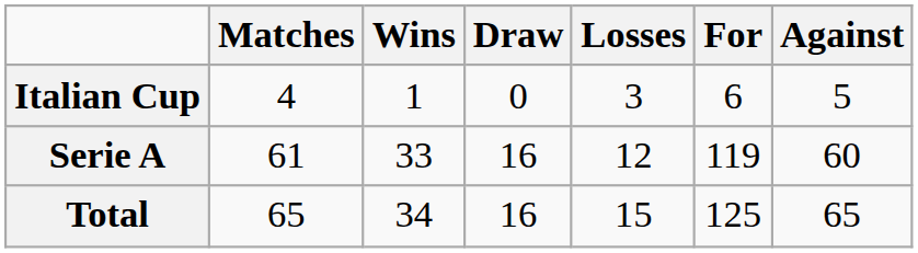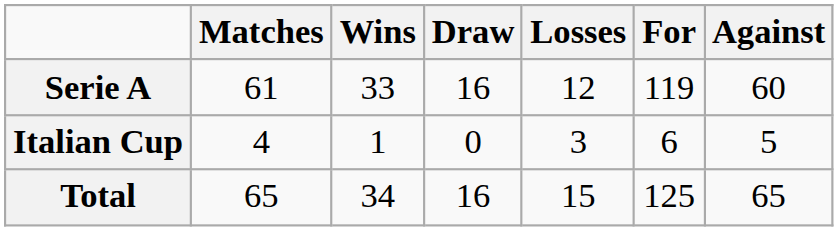rows swapped: Serie A <-> Italian Cup
